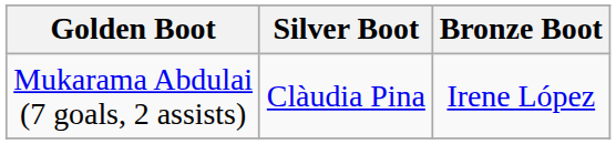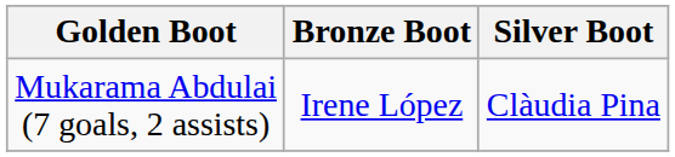columns swapped: Silver Boot <-> Bronze Boot
